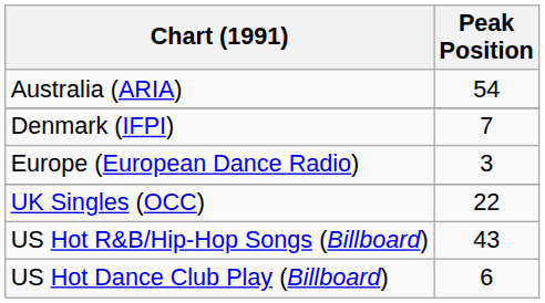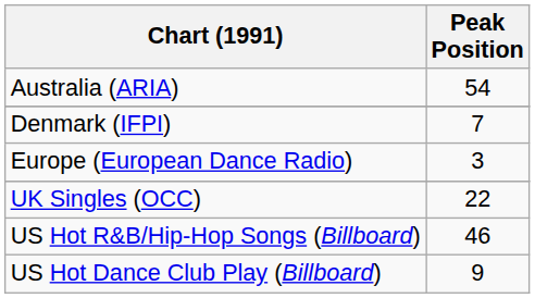US Hot R&B/Hip-Hop Songs (Billboard) | Peak Position: 43 -> 46
US Hot Dance Club Play (Billboard) | Peak Position: 6 -> 9
